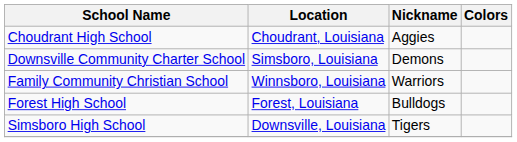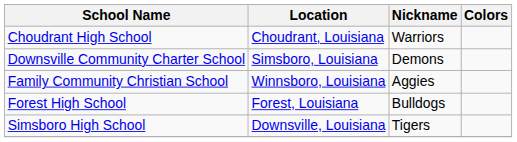Choudrant High School | Nickname: Aggies -> Warriors
Family Community Christian School | Nickname: Warriors -> Aggies
